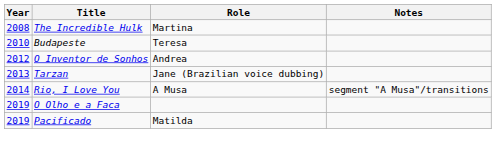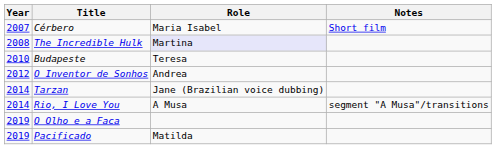+ row: 2007 | Cérbero | Maria Isabel | Short film
The Incredible Hulk | Role: no background -> lavender background
Tarzan | Year: 2013 -> 2014
